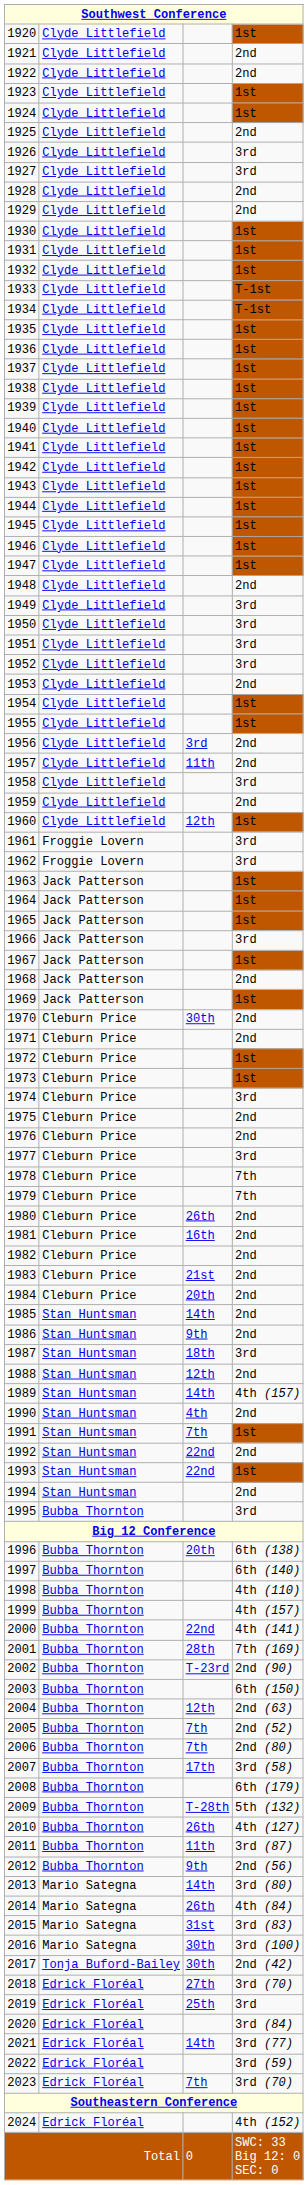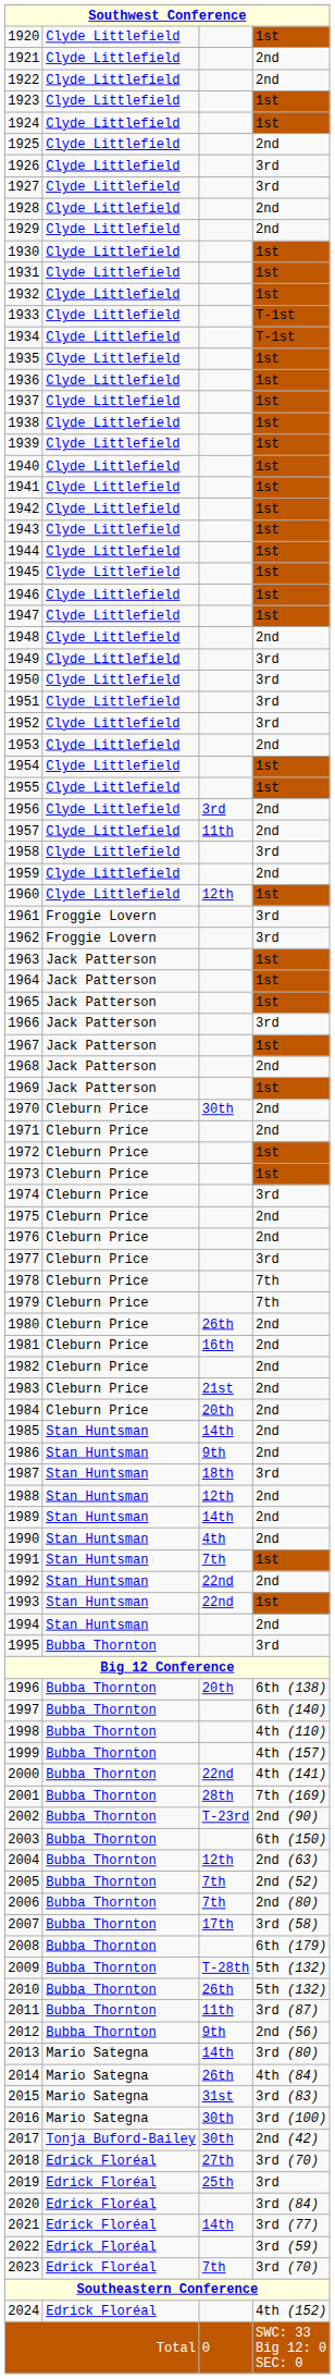1989 | column 4: 4th (157) -> 2nd
2010 | column 4: 4th (127) -> 5th (132)
